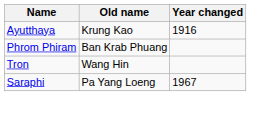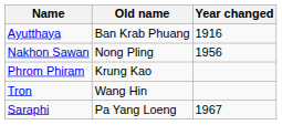Ayutthaya | Old name: Krung Kao -> Ban Krab Phuang
+ row: Nakhon Sawan | Nong Pling | 1956
Phrom Phiram | Old name: Ban Krab Phuang -> Krung Kao
